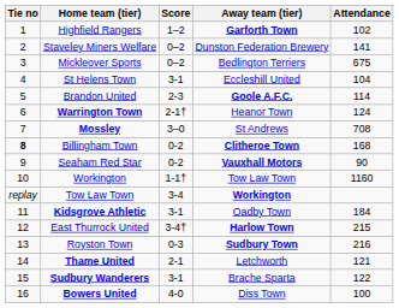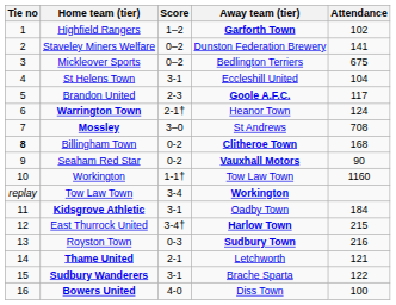Brandon United | Attendance: 114 -> 117
